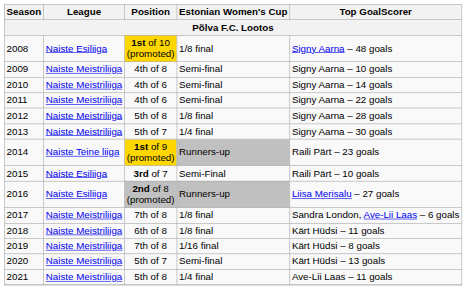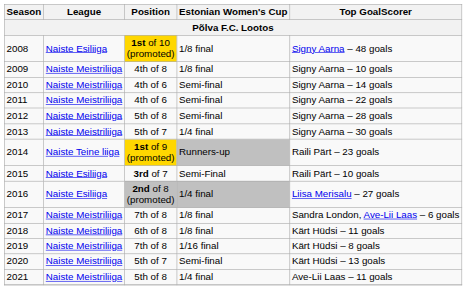2009 | Estonian Women's Cup: Semi-final -> 1/8 final
2012 | Estonian Women's Cup: 1/8 final -> Semi-final
2016 | Estonian Women's Cup: Runners-up -> 1/4 final
